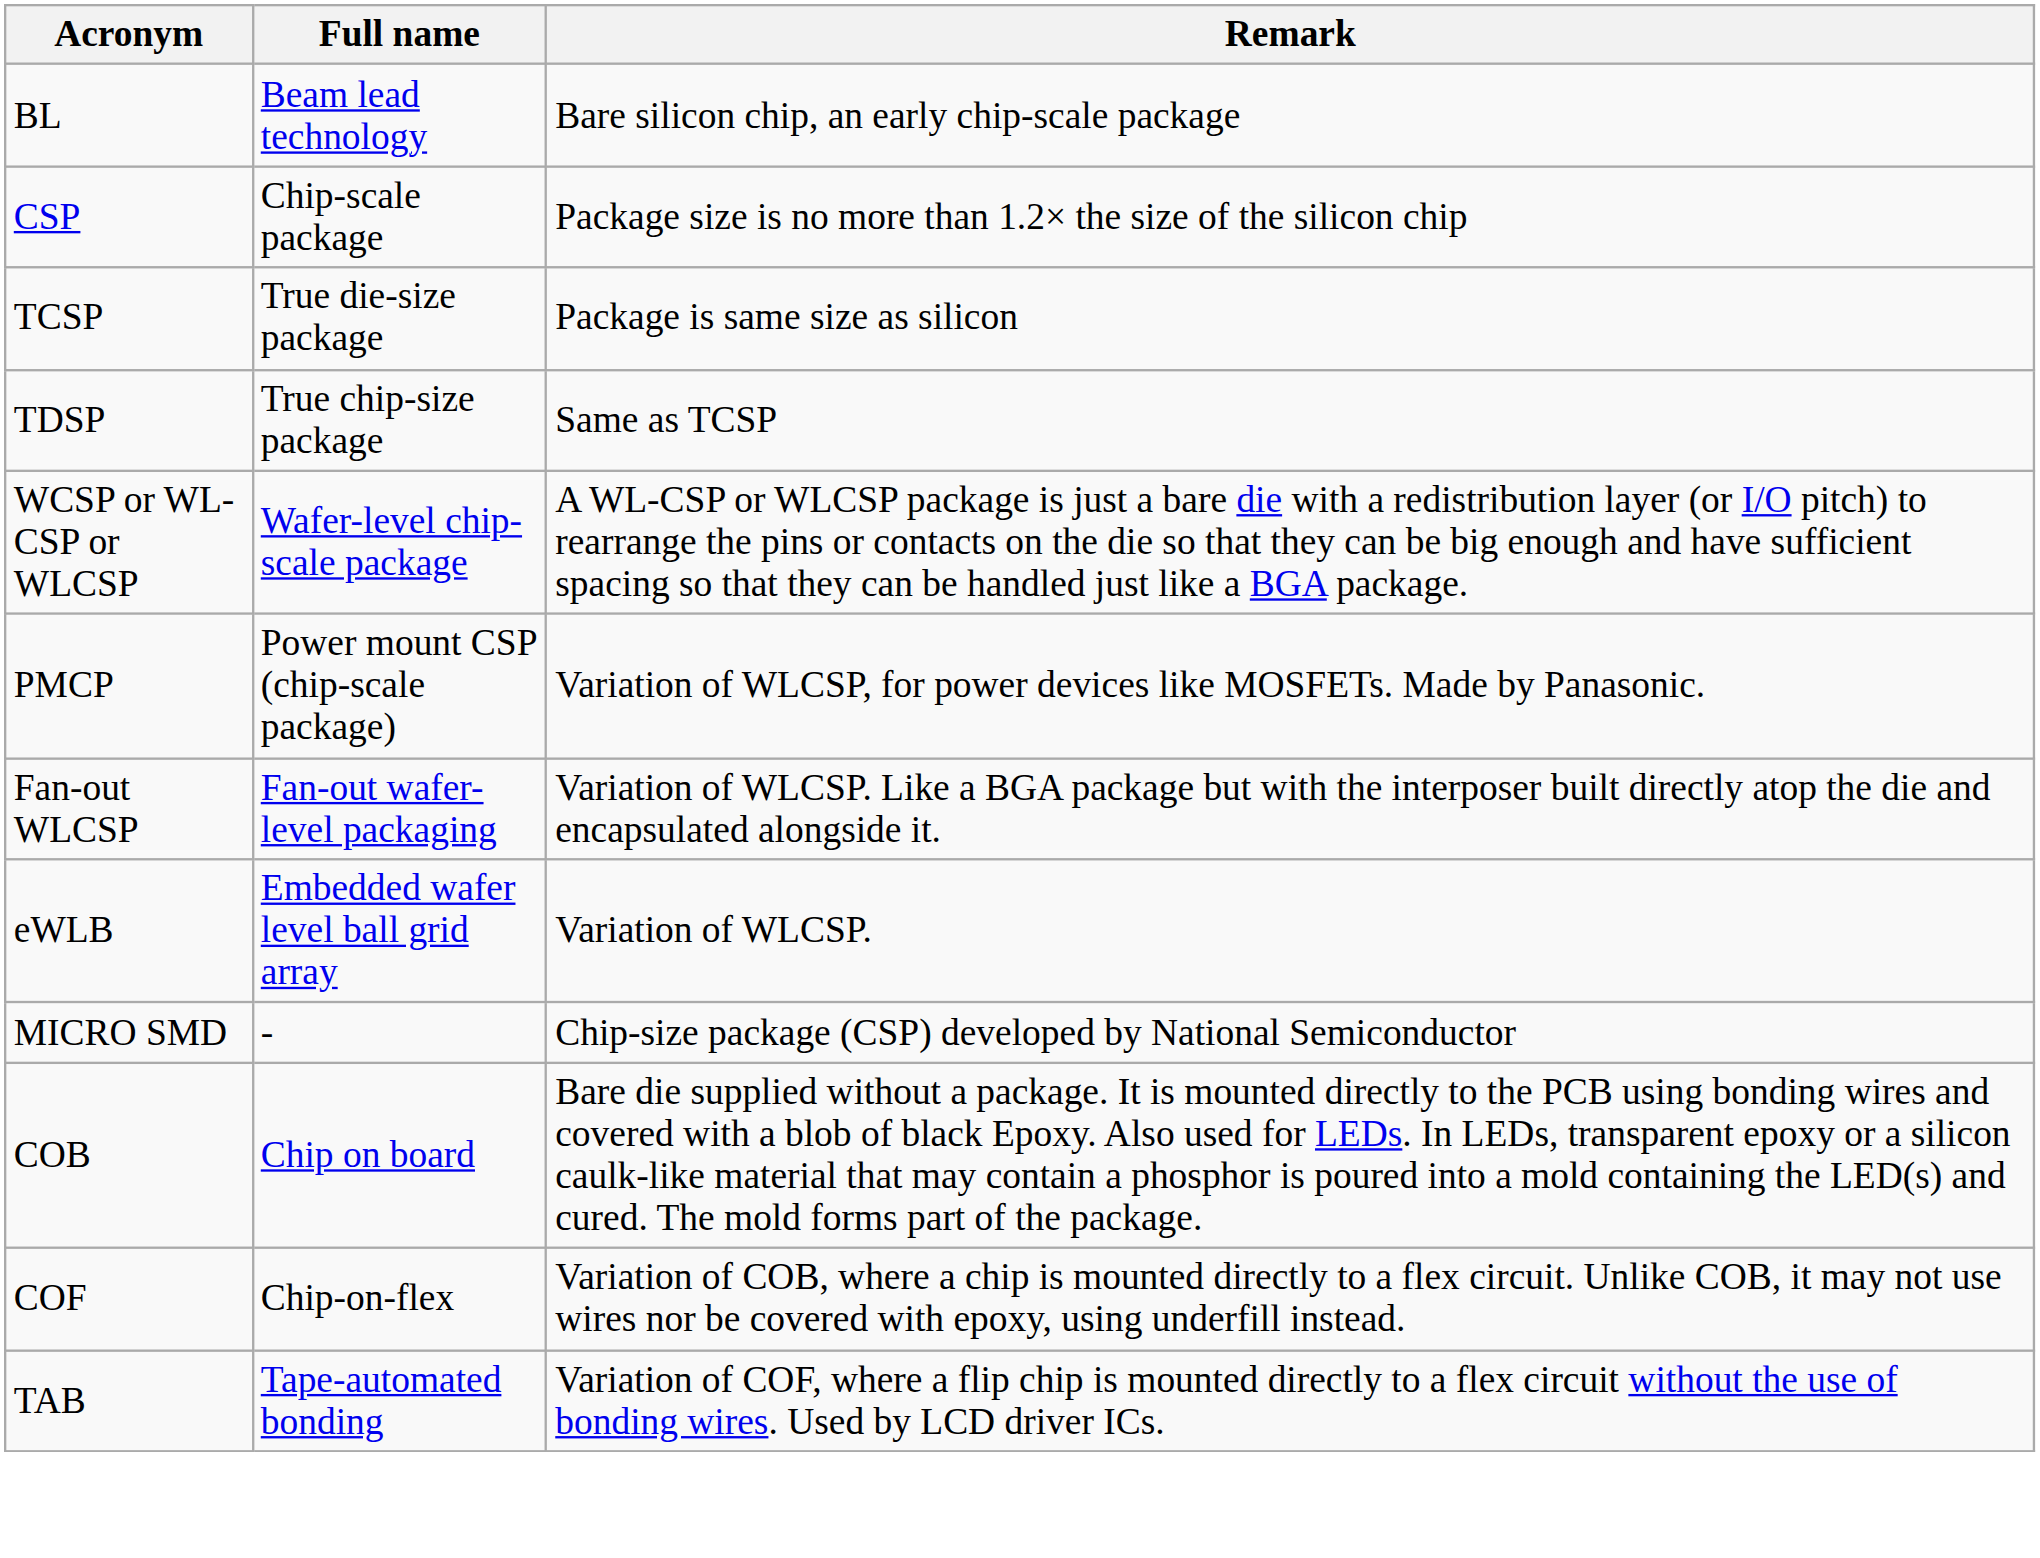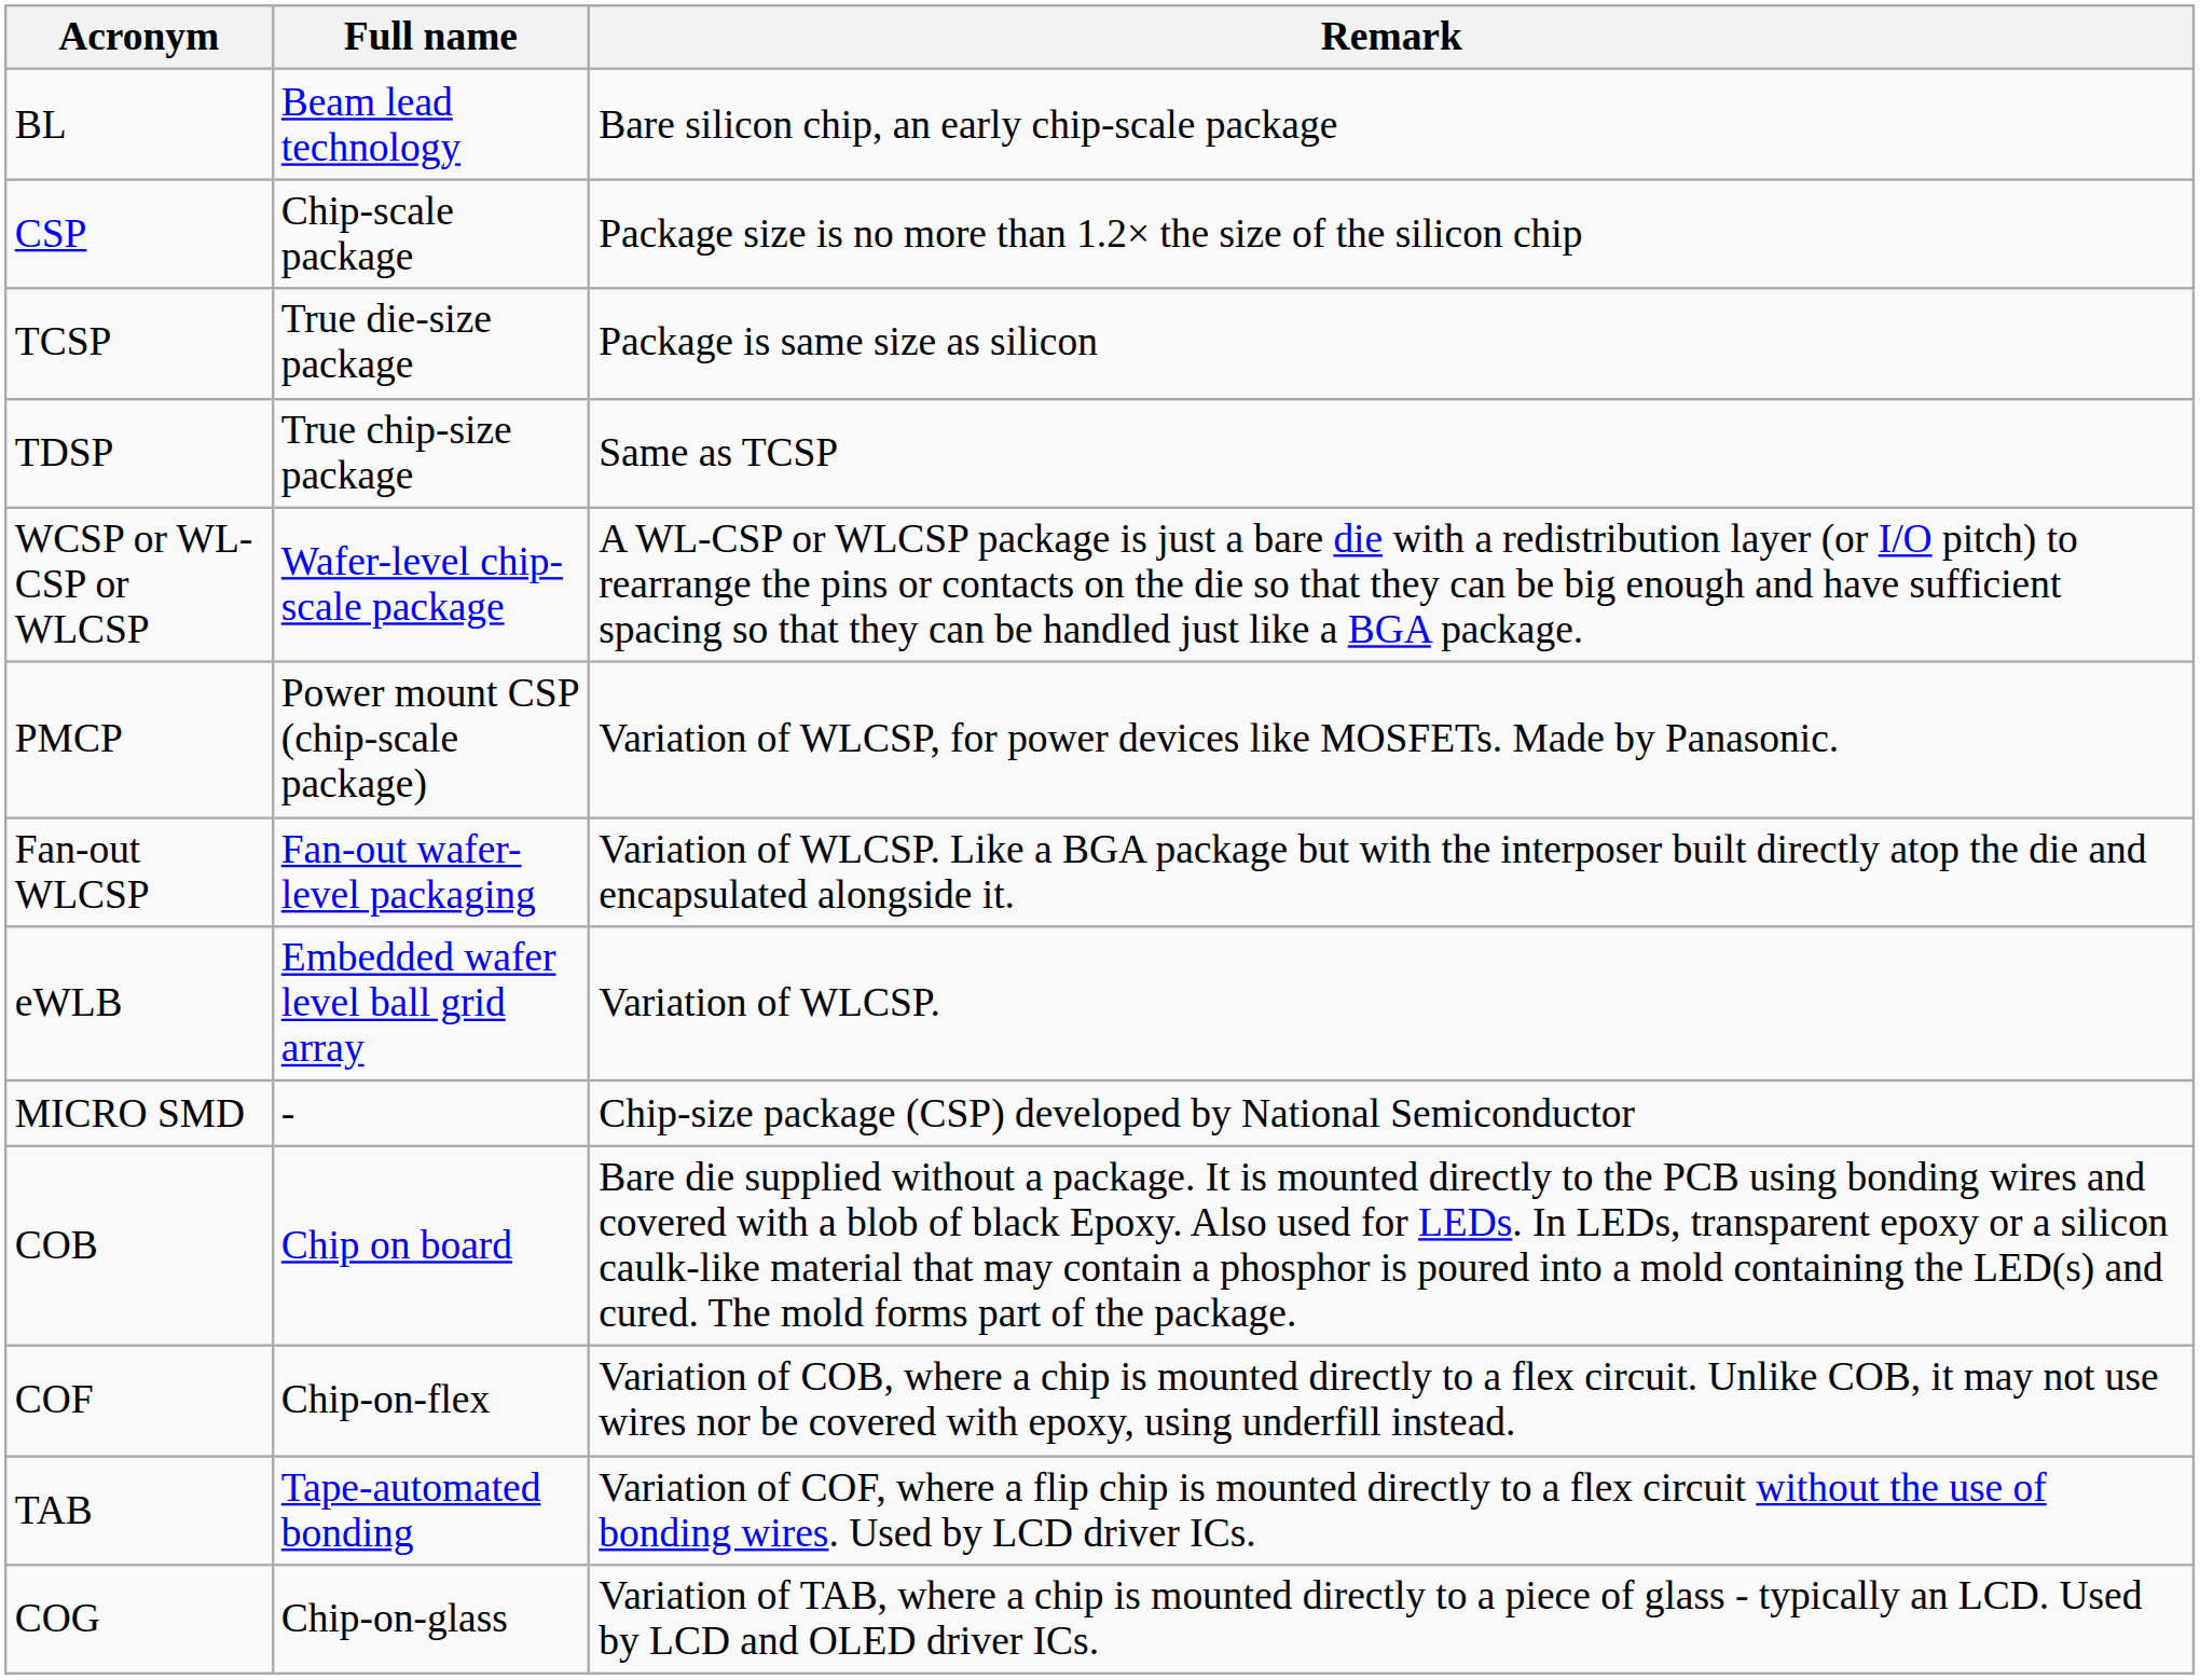+ row: COG | Chip-on-glass | Variation of TAB, where a chip is mounted directly to a piece of glass - typically an LCD. Used by LCD and OLED driver ICs.
